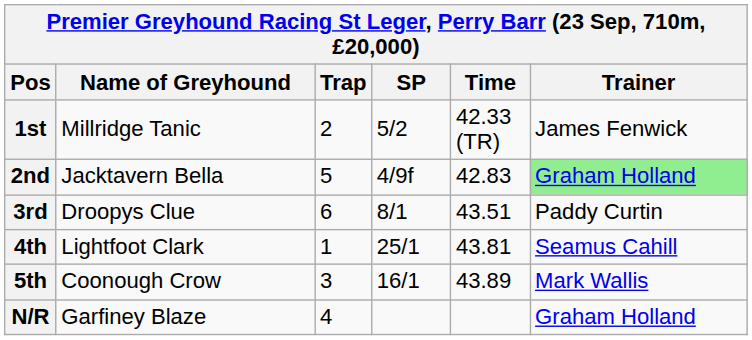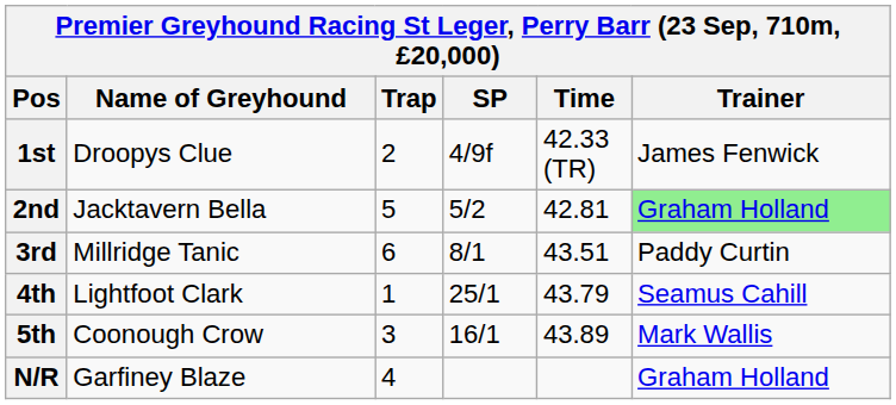1st | Name of Greyhound: Millridge Tanic -> Droopys Clue
1st | SP: 5/2 -> 4/9f
2nd | SP: 4/9f -> 5/2
2nd | Time: 42.83 -> 42.81
3rd | Name of Greyhound: Droopys Clue -> Millridge Tanic
4th | Time: 43.81 -> 43.79
